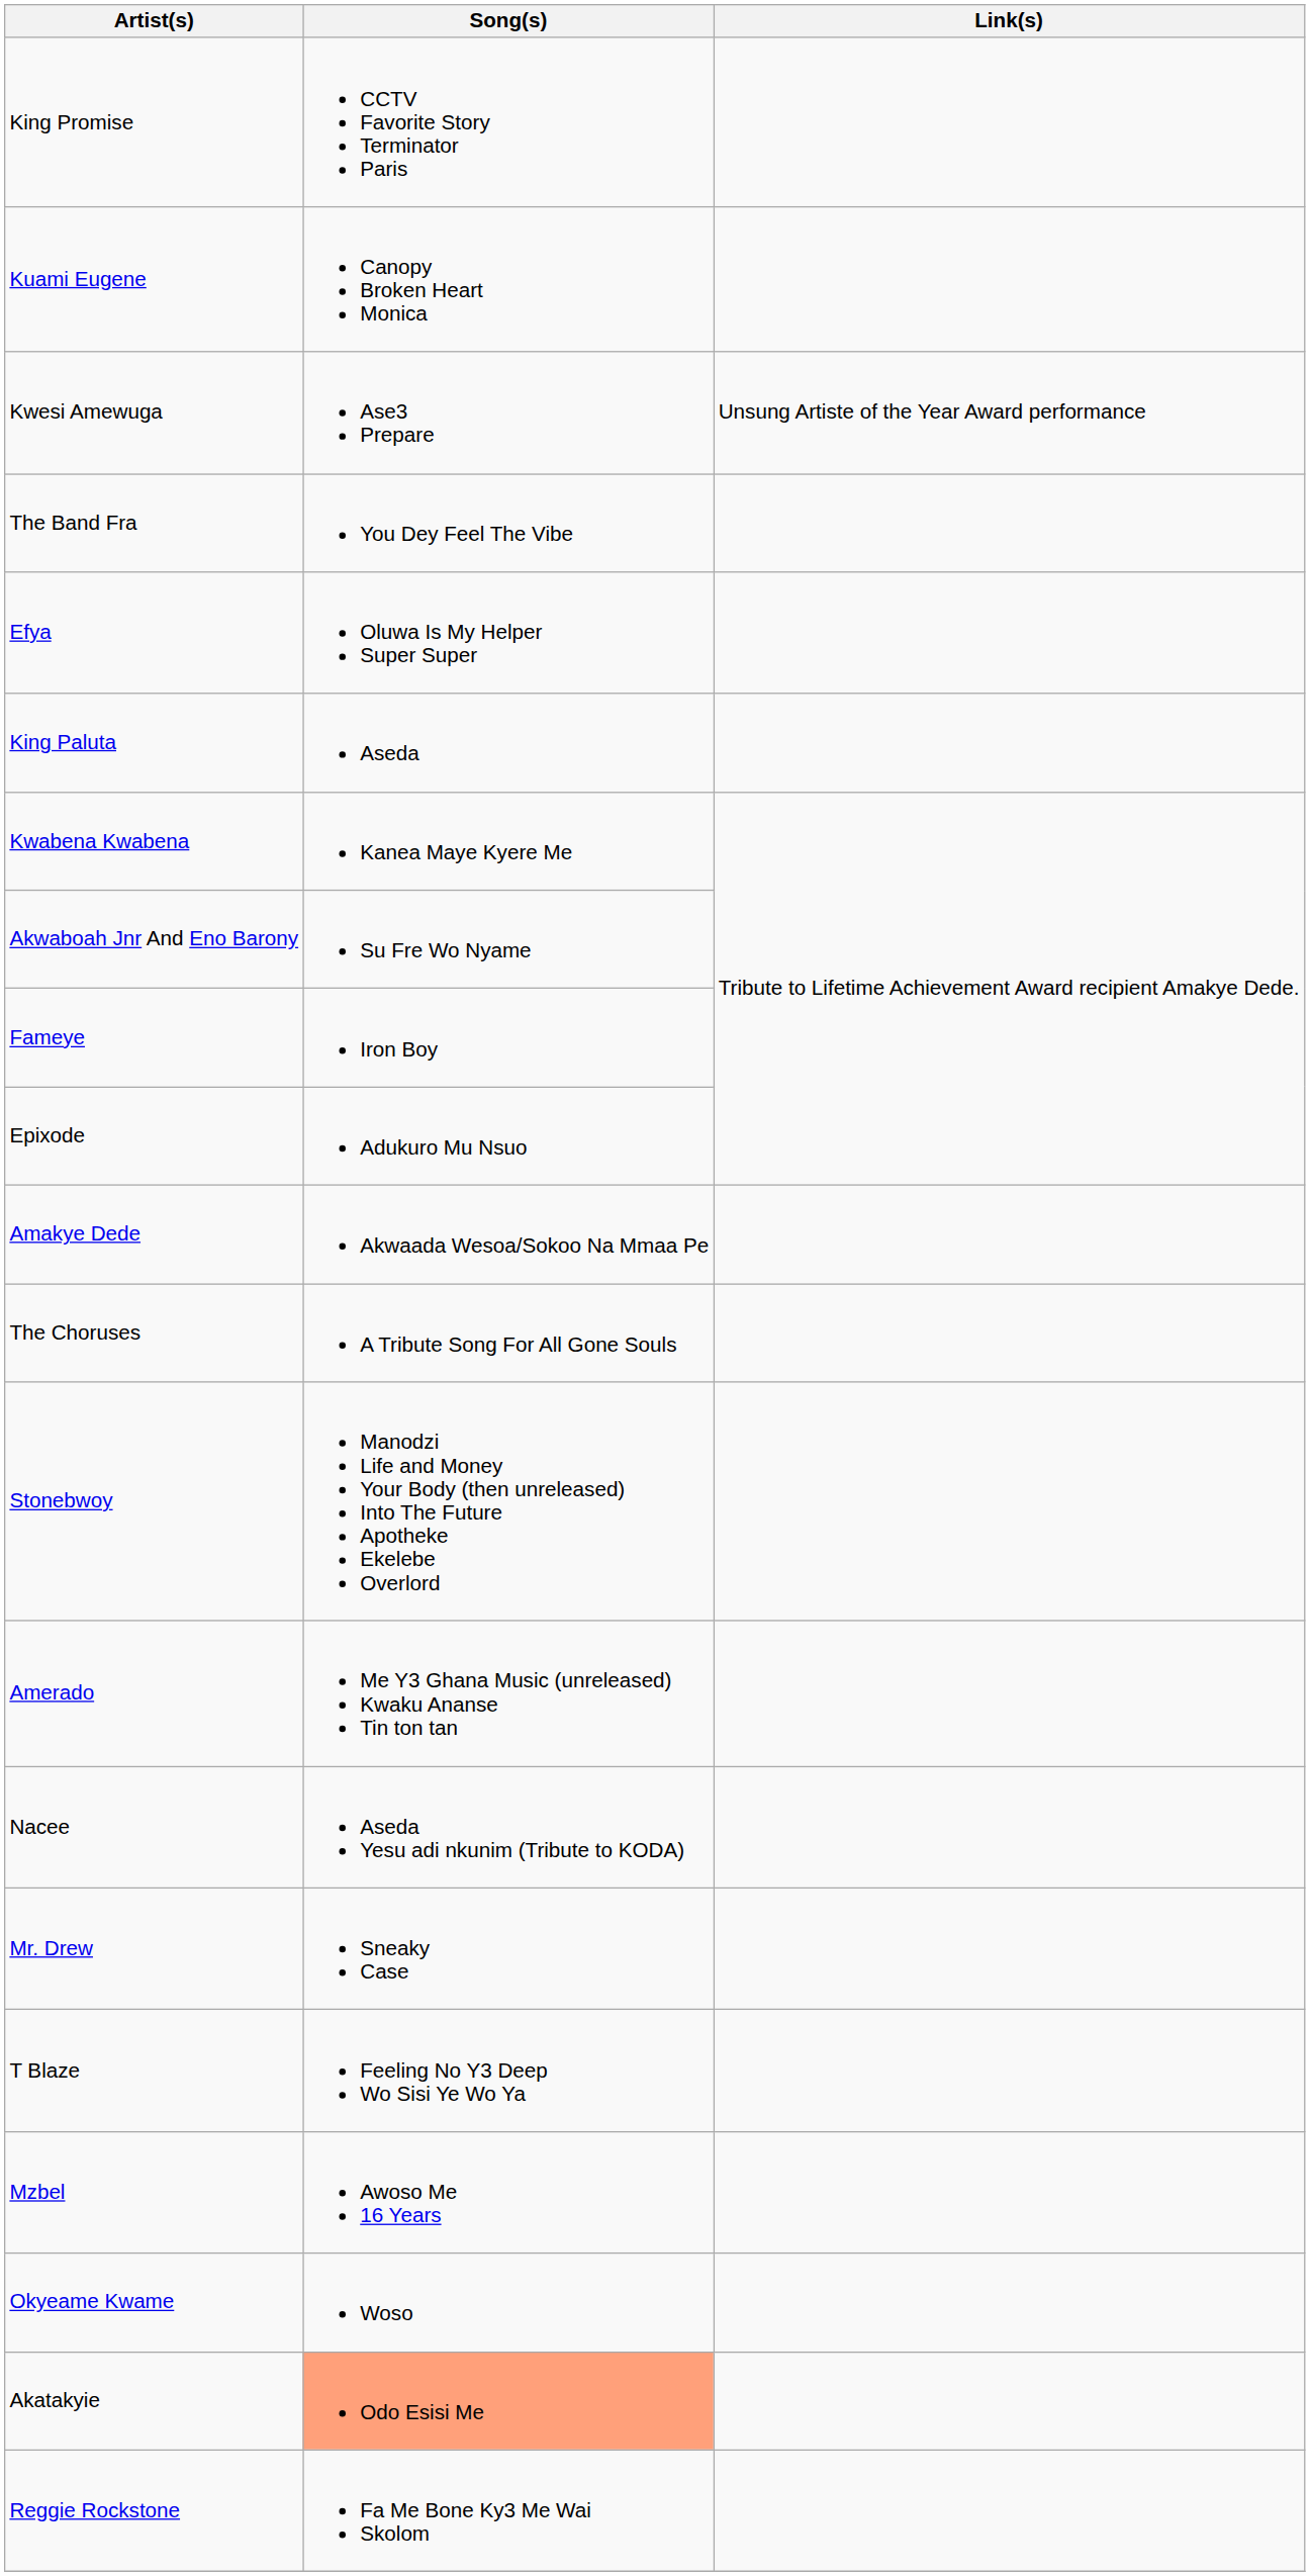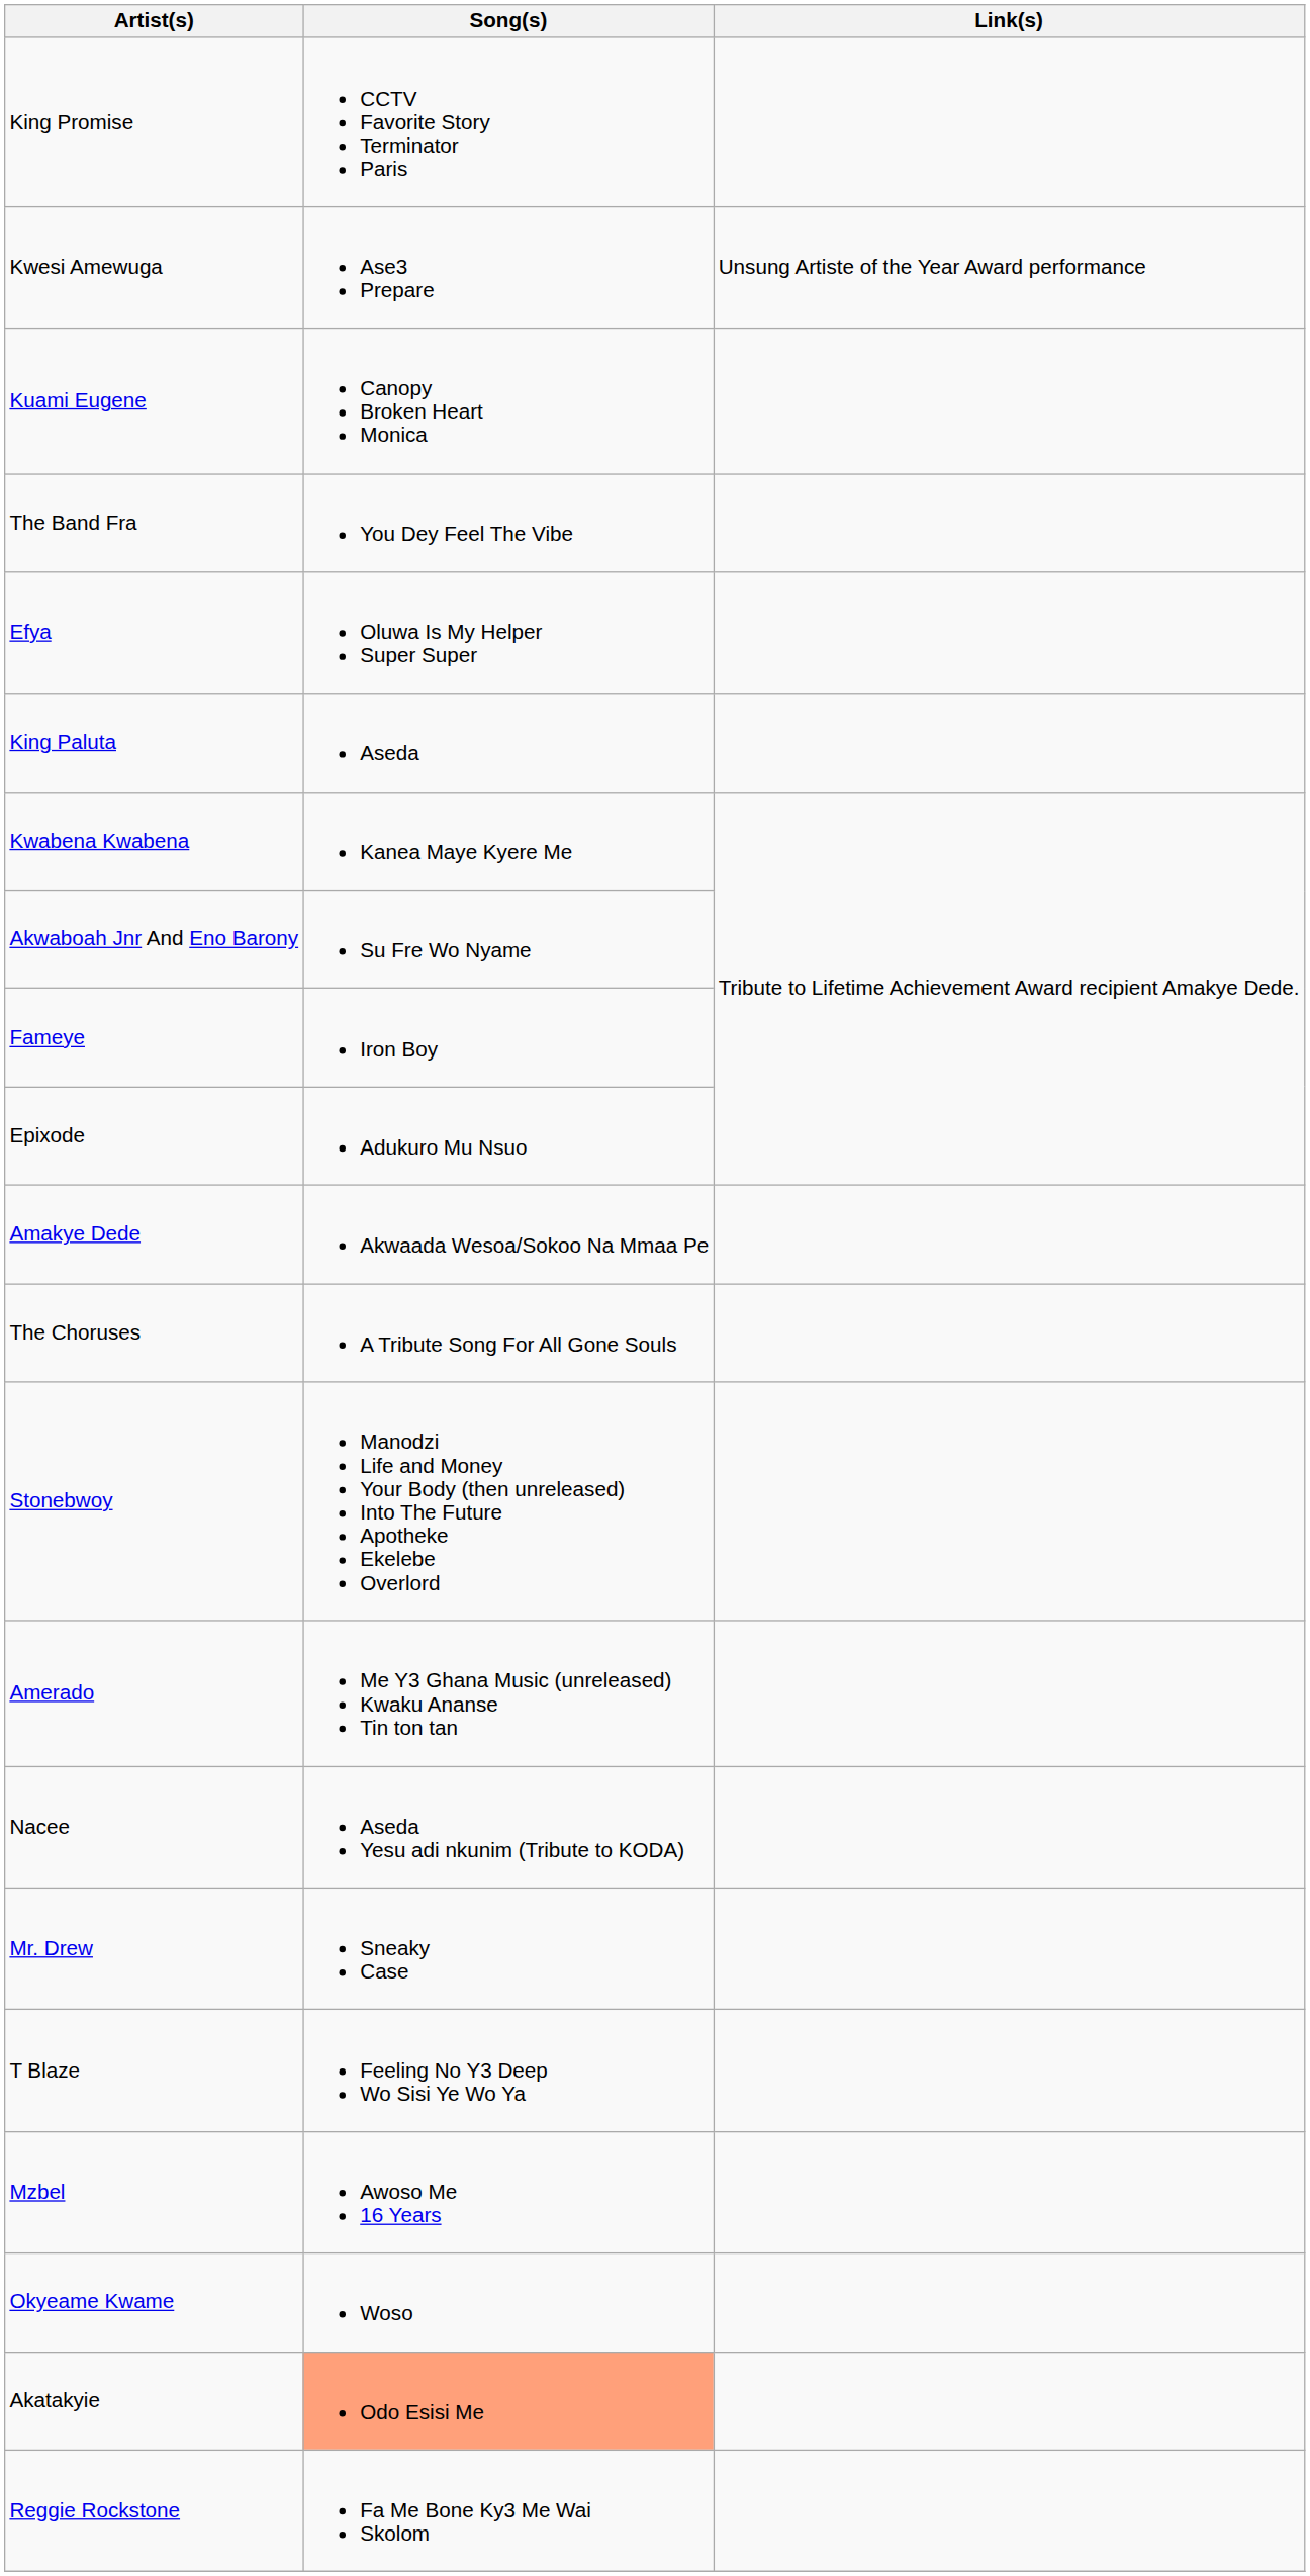rows swapped: Kuami Eugene <-> Kwesi Amewuga
